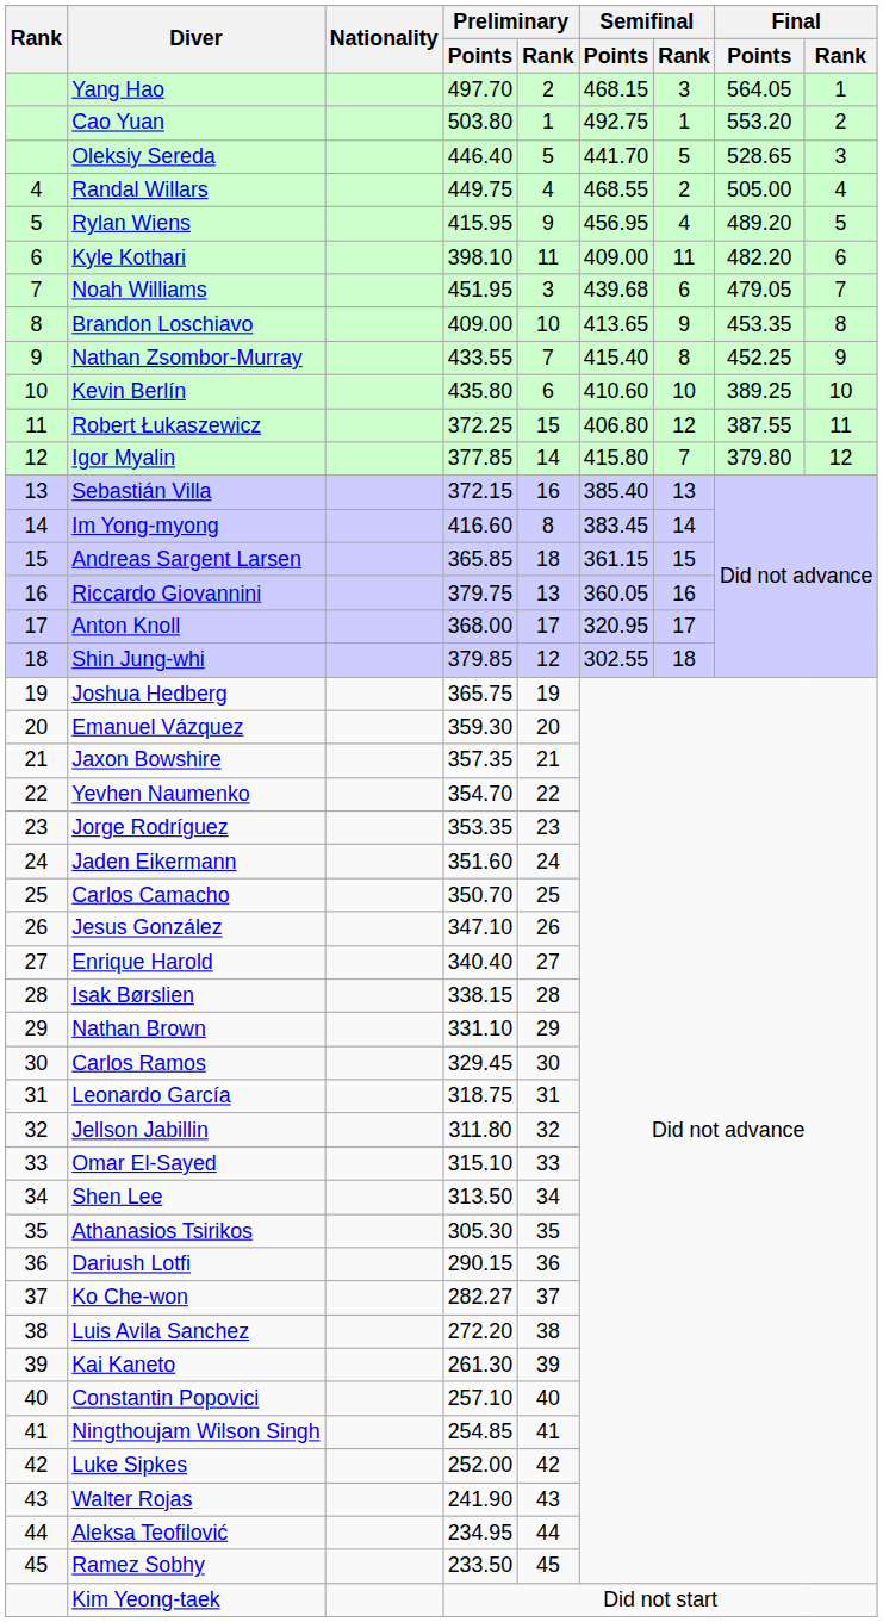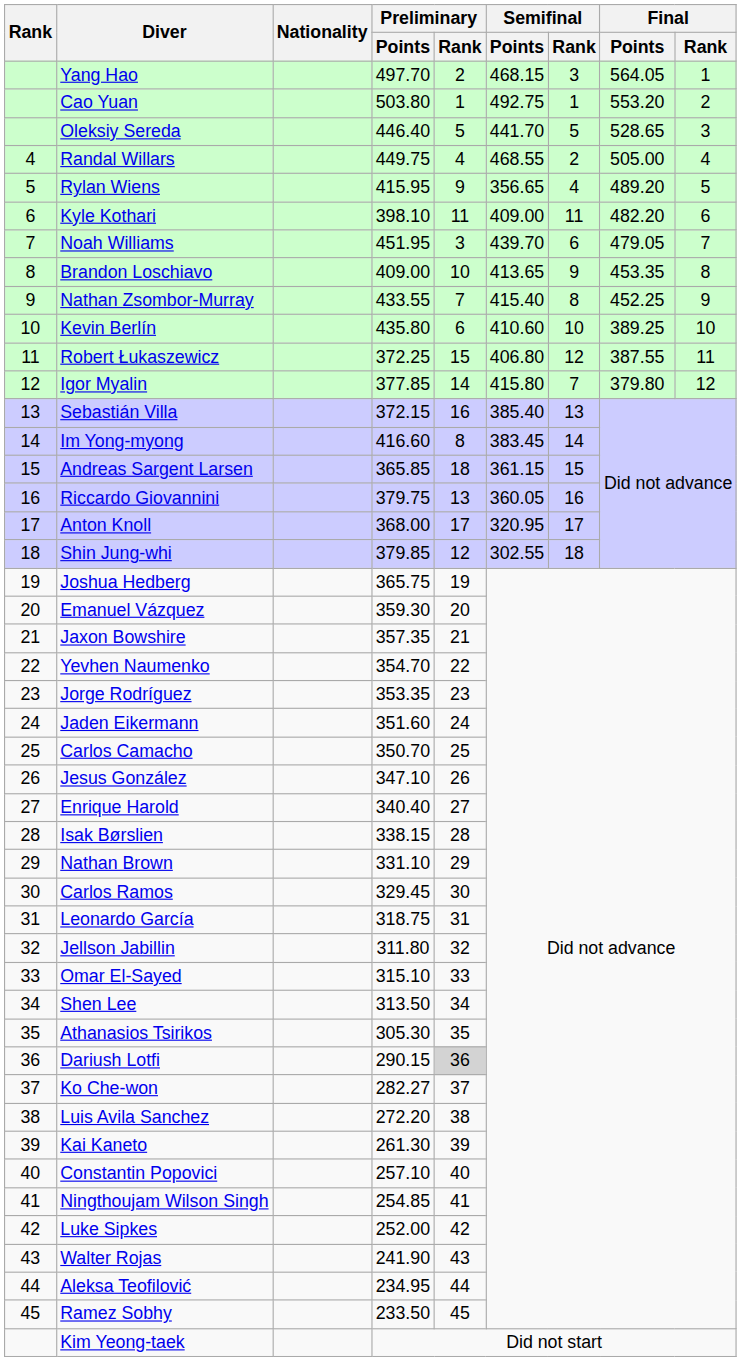Rylan Wiens | Semifinal / Points: 456.95 -> 356.65
Noah Williams | Semifinal / Points: 439.68 -> 439.70
Dariush Lotfi | Preliminary / Rank: no background -> lightgrey background
